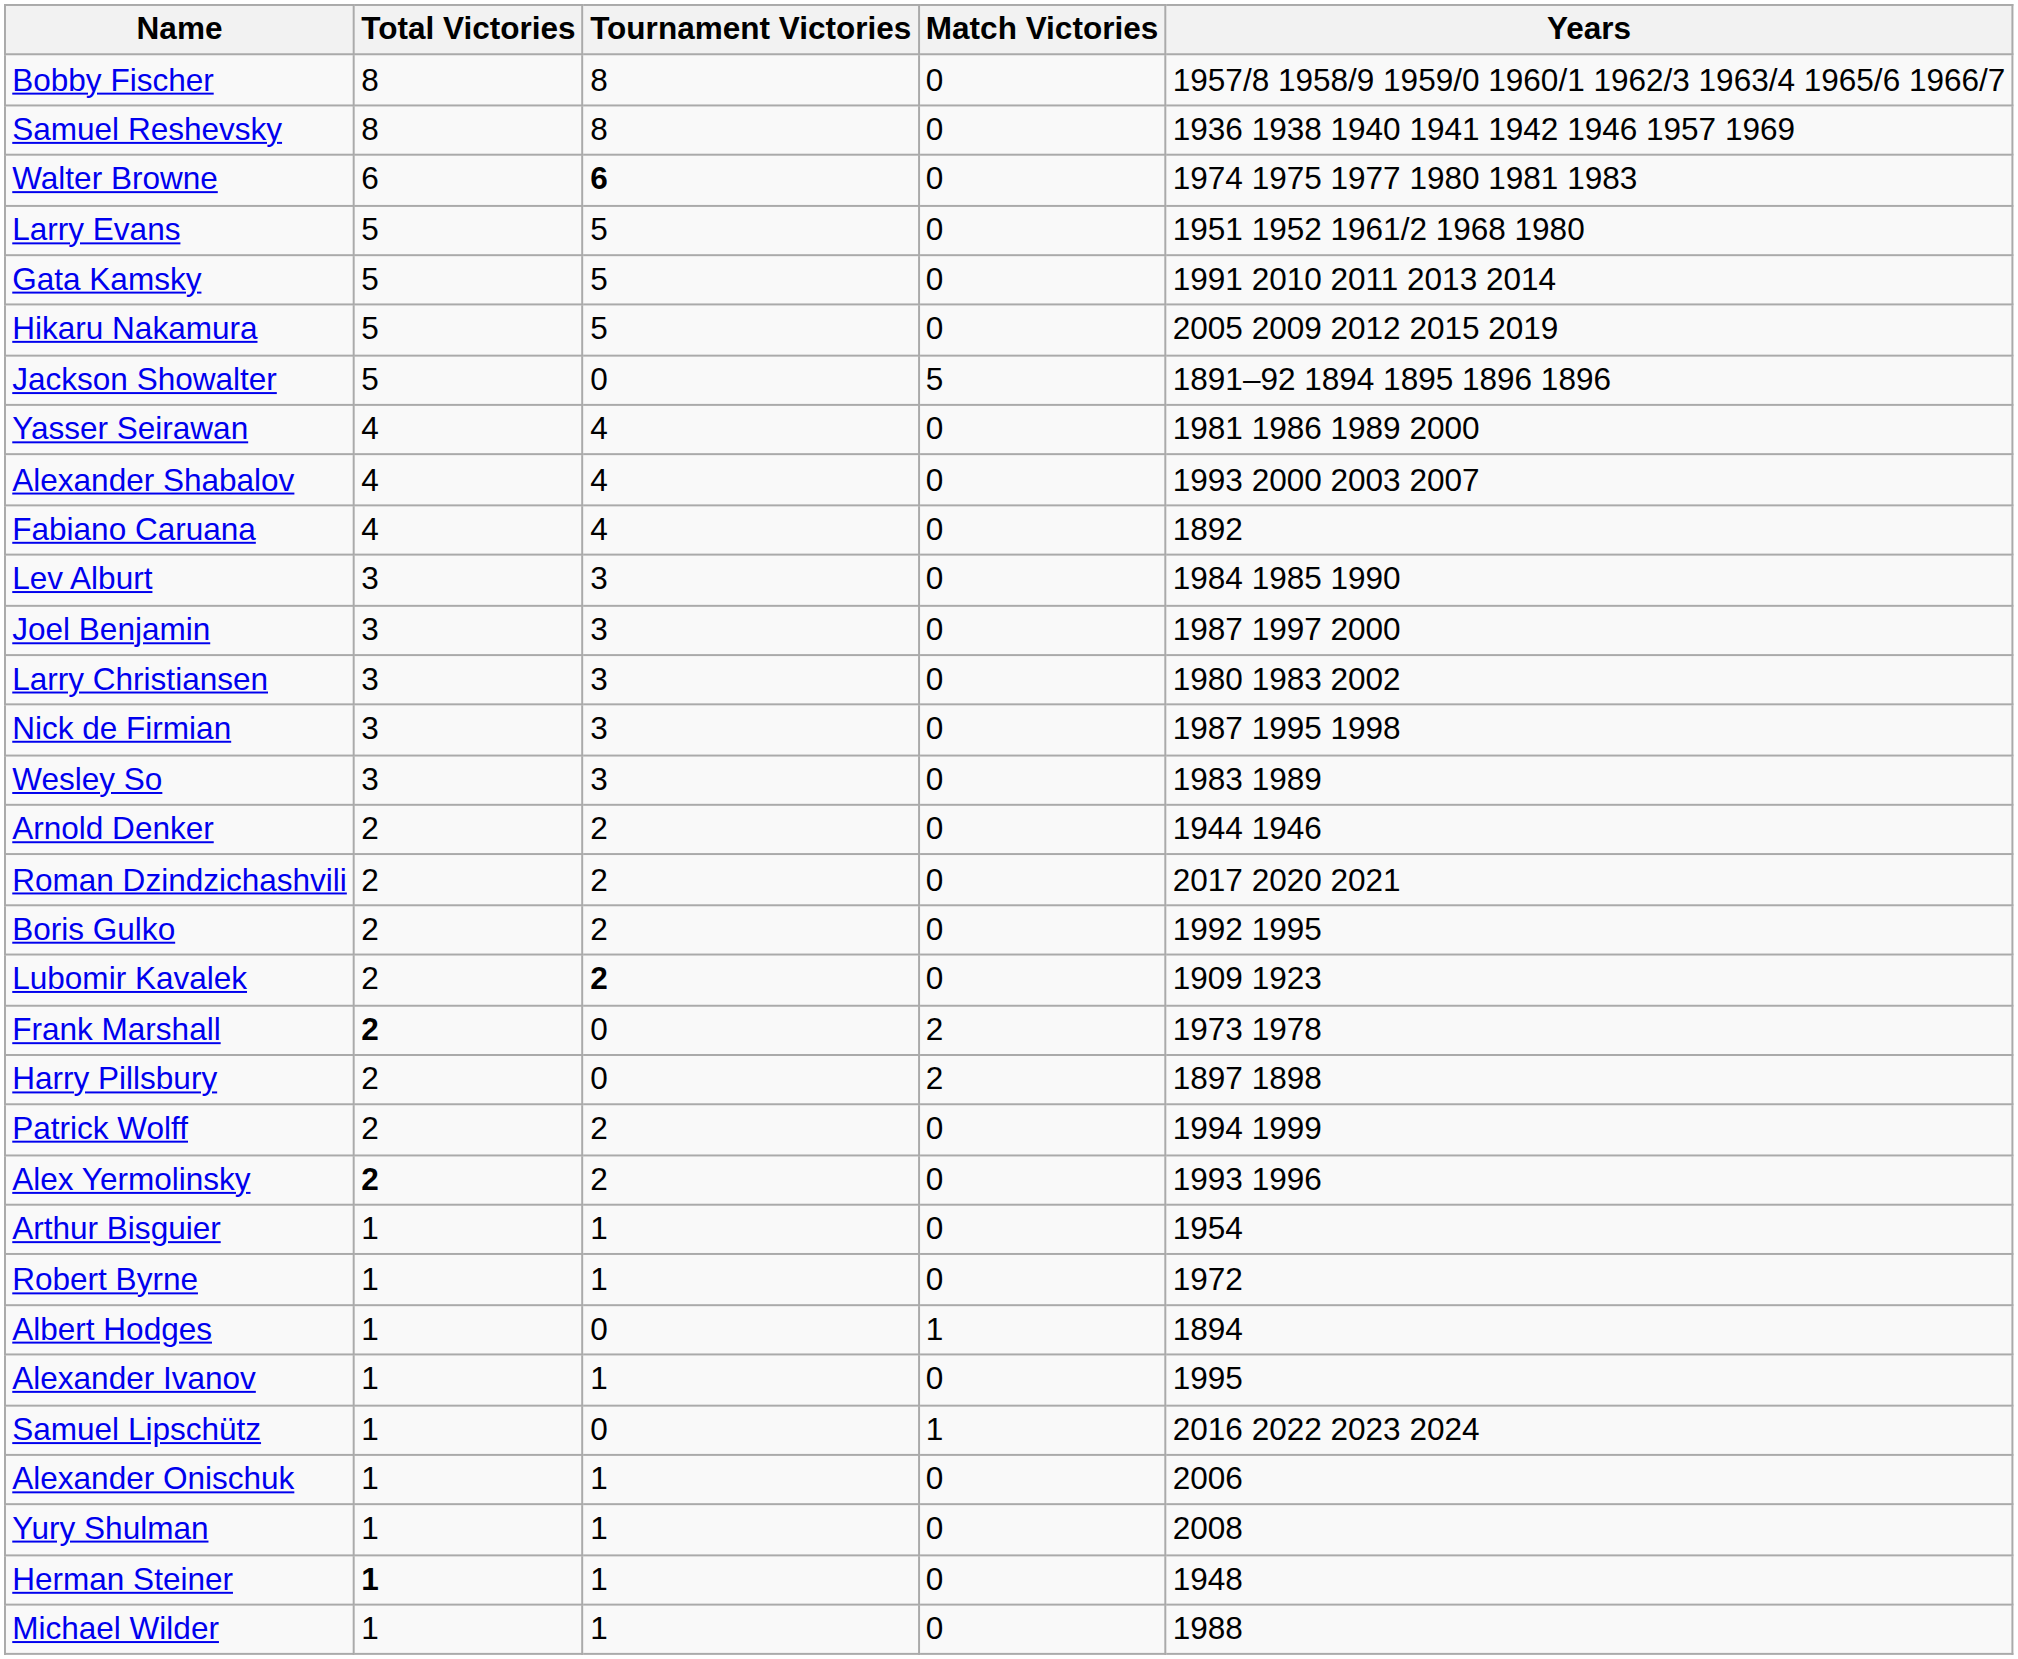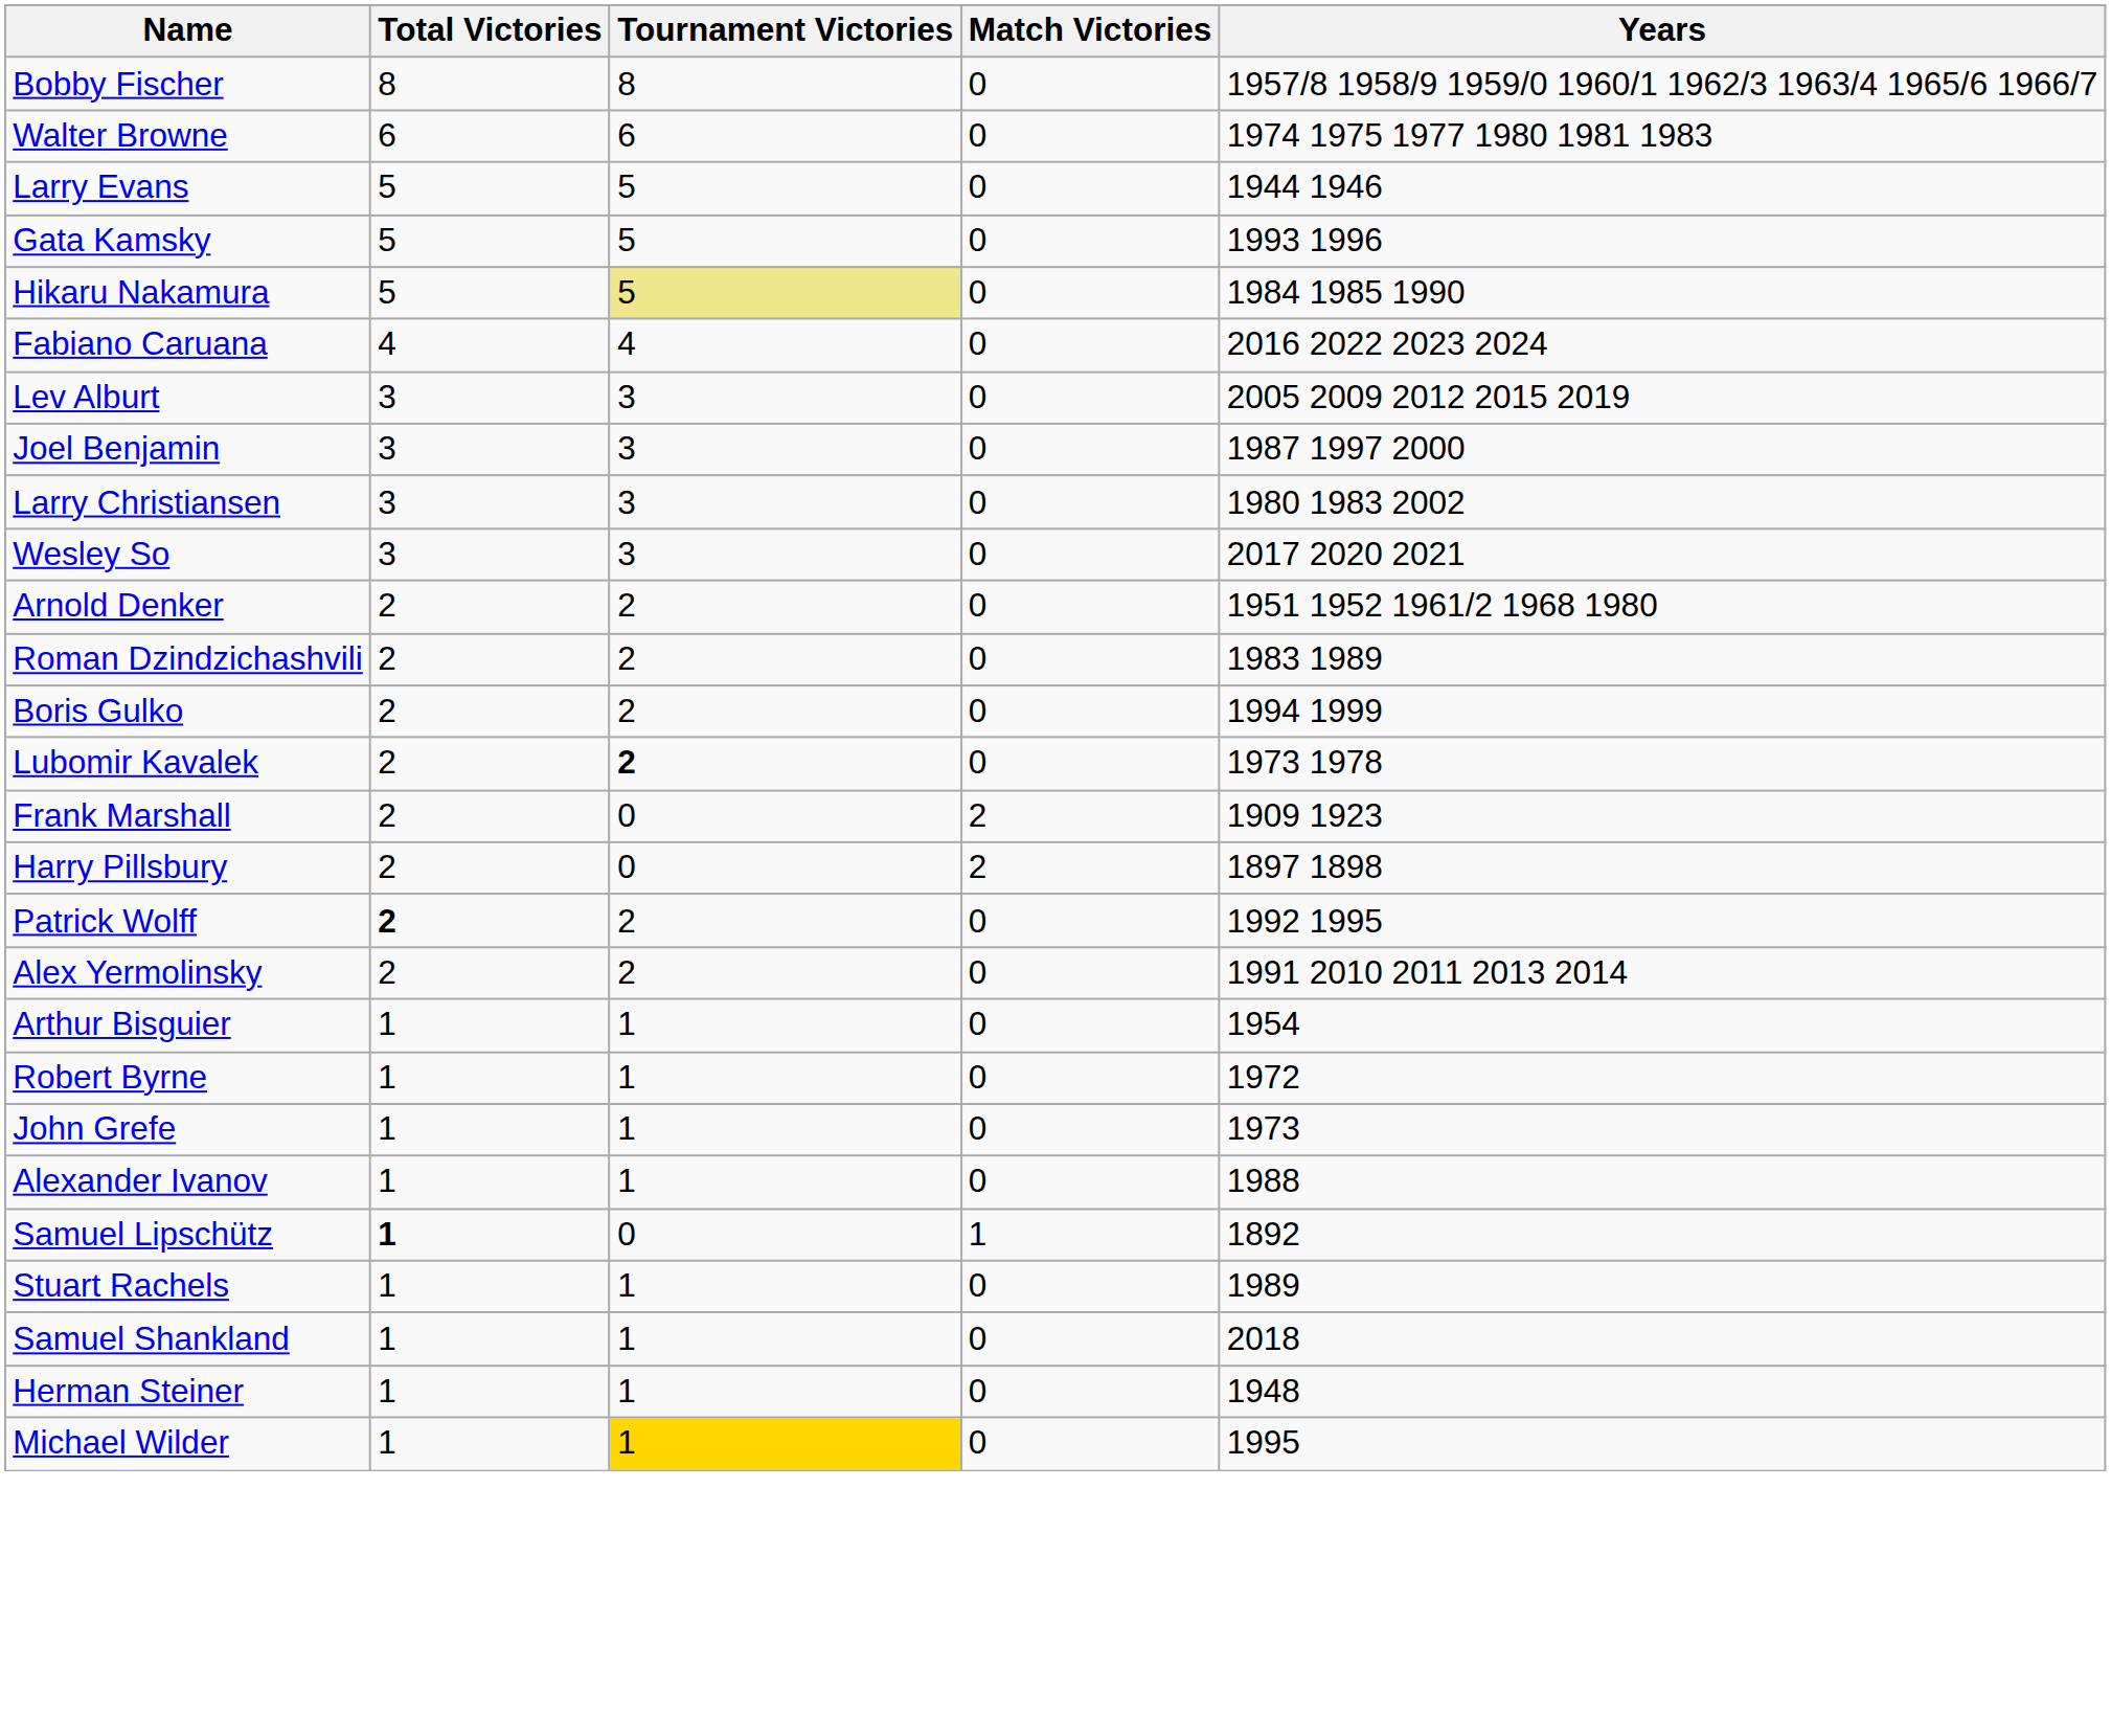- row: Samuel Reshevsky | 8 | 8 | 0 | 1936 1938 1940 1941 1942 1946 1957 1969
Walter Browne | Tournament Victories: bold -> normal
Larry Evans | Years: 1951 1952 1961/2 1968 1980 -> 1944 1946
Gata Kamsky | Years: 1991 2010 2011 2013 2014 -> 1993 1996
Hikaru Nakamura | Tournament Victories: no background -> khaki background
Hikaru Nakamura | Years: 2005 2009 2012 2015 2019 -> 1984 1985 1990
- row: Jackson Showalter | 5 | 0 | 5 | 1891–92 1894 1895 1896 1896
- row: Yasser Seirawan | 4 | 4 | 0 | 1981 1986 1989 2000
- row: Alexander Shabalov | 4 | 4 | 0 | 1993 2000 2003 2007
Fabiano Caruana | Years: 1892 -> 2016 2022 2023 2024
Lev Alburt | Years: 1984 1985 1990 -> 2005 2009 2012 2015 2019
- row: Nick de Firmian | 3 | 3 | 0 | 1987 1995 1998
Wesley So | Years: 1983 1989 -> 2017 2020 2021
Arnold Denker | Years: 1944 1946 -> 1951 1952 1961/2 1968 1980
Roman Dzindzichashvili | Years: 2017 2020 2021 -> 1983 1989
Boris Gulko | Years: 1992 1995 -> 1994 1999
Lubomir Kavalek | Years: 1909 1923 -> 1973 1978
Frank Marshall | Total Victories: bold -> normal
Frank Marshall | Years: 1973 1978 -> 1909 1923
Patrick Wolff | Total Victories: normal -> bold
Patrick Wolff | Years: 1994 1999 -> 1992 1995
Alex Yermolinsky | Total Victories: bold -> normal
Alex Yermolinsky | Years: 1993 1996 -> 1991 2010 2011 2013 2014
+ row: John Grefe | 1 | 1 | 0 | 1973
- row: Albert Hodges | 1 | 0 | 1 | 1894
Alexander Ivanov | Years: 1995 -> 1988
Samuel Lipschütz | Total Victories: normal -> bold
Samuel Lipschütz | Years: 2016 2022 2023 2024 -> 1892
- row: Alexander Onischuk | 1 | 1 | 0 | 2006
+ row: Stuart Rachels | 1 | 1 | 0 | 1989
+ row: Samuel Shankland | 1 | 1 | 0 | 2018
- row: Yury Shulman | 1 | 1 | 0 | 2008
Herman Steiner | Total Victories: bold -> normal
Michael Wilder | Tournament Victories: no background -> gold background
Michael Wilder | Years: 1988 -> 1995
